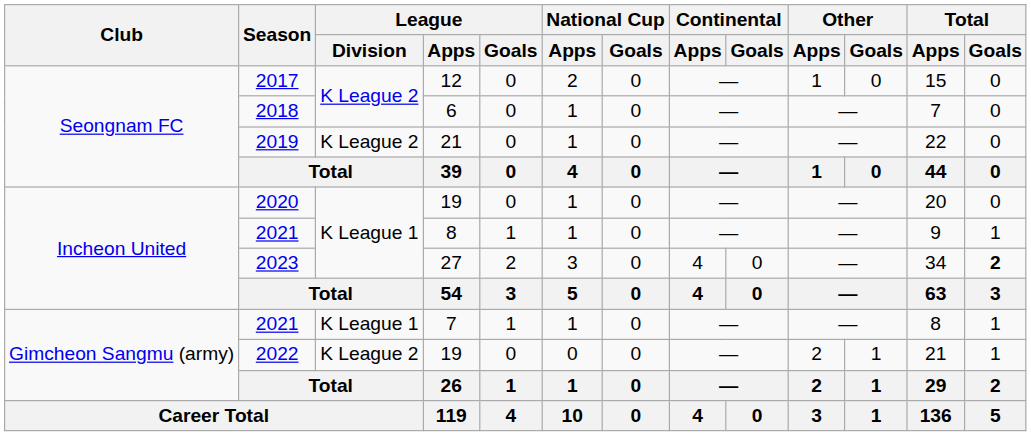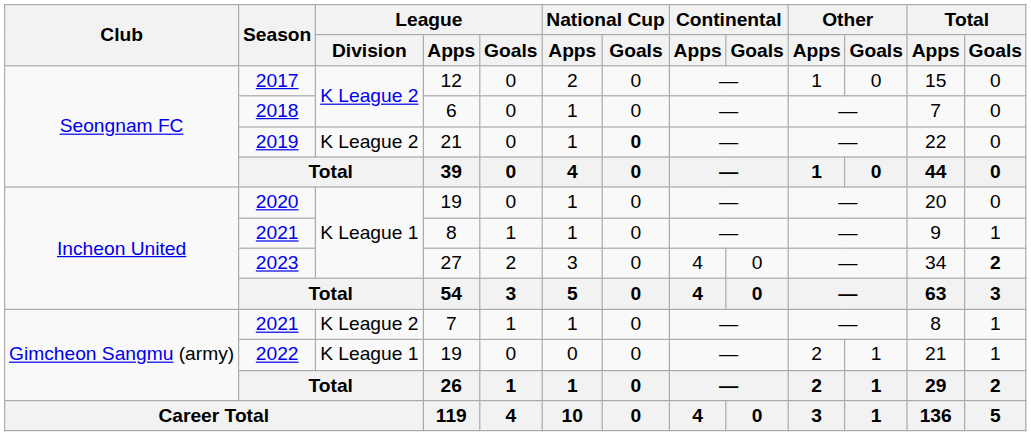2019 | National Cup / Goals: normal -> bold
2021 / 7 | League / Division: K League 1 -> K League 2
2022 | League / Division: K League 2 -> K League 1
